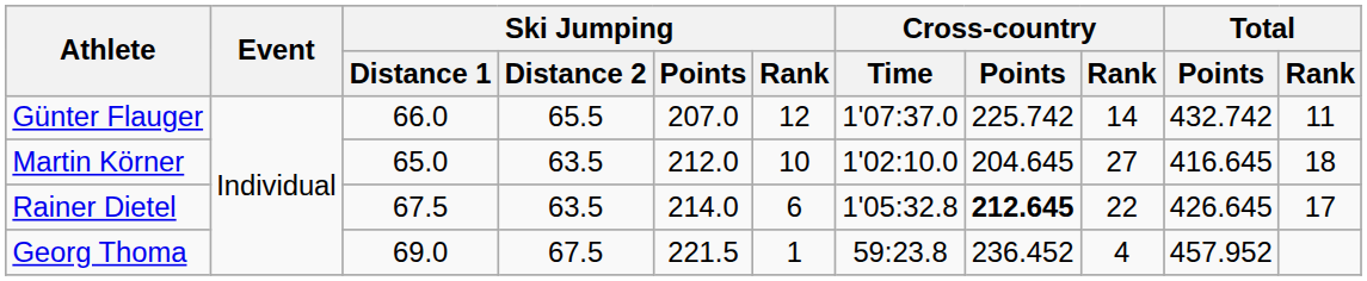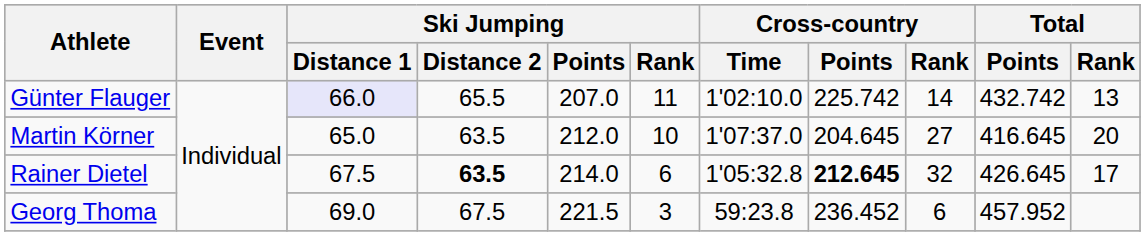Günter Flauger | Ski Jumping / Distance 1: no background -> lavender background
Günter Flauger | Ski Jumping / Rank: 12 -> 11
Günter Flauger | Cross-country / Time: 1'07:37.0 -> 1'02:10.0
Günter Flauger | Total / Rank: 11 -> 13
Martin Körner | Cross-country / Time: 1'02:10.0 -> 1'07:37.0
Martin Körner | Total / Rank: 18 -> 20
Rainer Dietel | Ski Jumping / Distance 2: normal -> bold
Rainer Dietel | Cross-country / Rank: 22 -> 32
Georg Thoma | Ski Jumping / Rank: 1 -> 3
Georg Thoma | Cross-country / Rank: 4 -> 6
